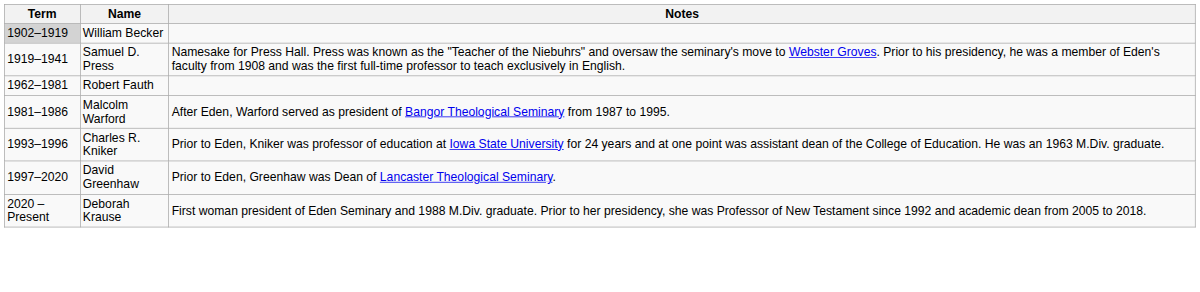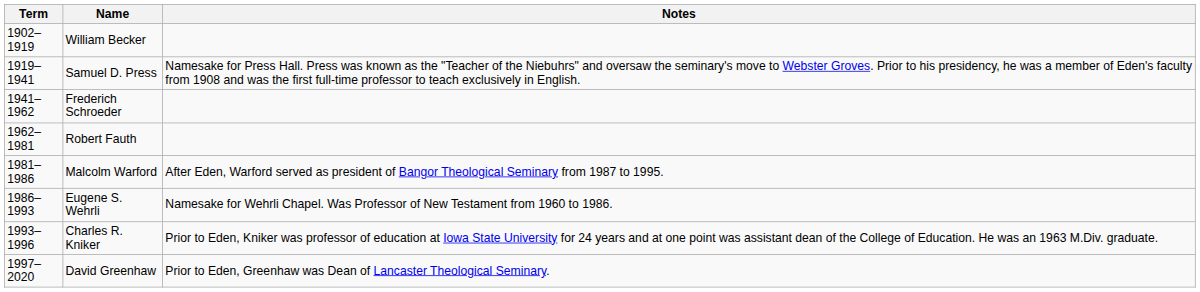William Becker | Term: lightgrey background -> no background
+ row: 1941–1962 | Frederich Schroeder
+ row: 1986–1993 | Eugene S. Wehrli | Namesake for Wehrli Chapel. Was Professor of New Testament from 1960 to 1986.
- row: 2020 – Present | Deborah Krause | First woman president of Eden Seminary and 1988 M.Div. graduate. Prior to her presidency, she was Professor of New Testament since 1992 and academic dean from 2005 to 2018.
